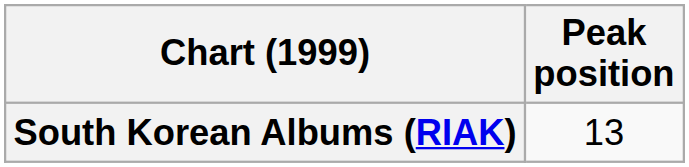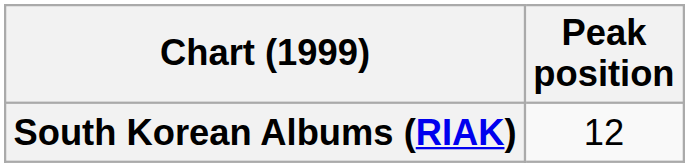South Korean Albums (RIAK) | Peak position: 13 -> 12
